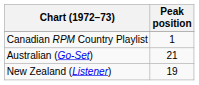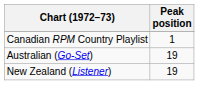Australian (Go-Set) | Peak position: 21 -> 19
